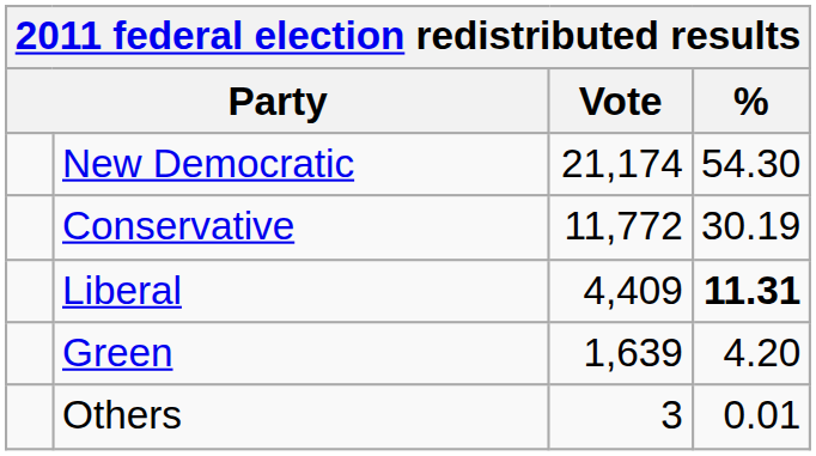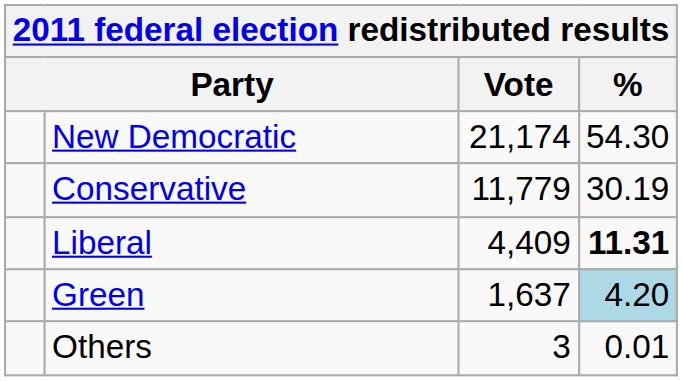Conservative | Vote: 11,772 -> 11,779
Green | Vote: 1,639 -> 1,637
Green | %: no background -> lightblue background
